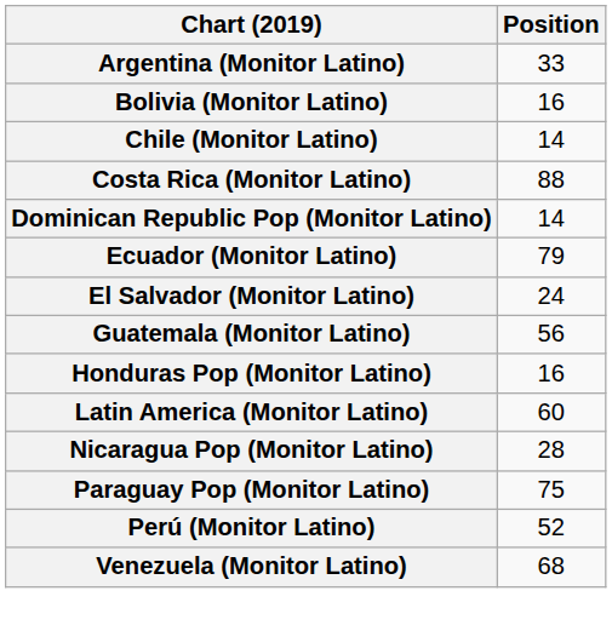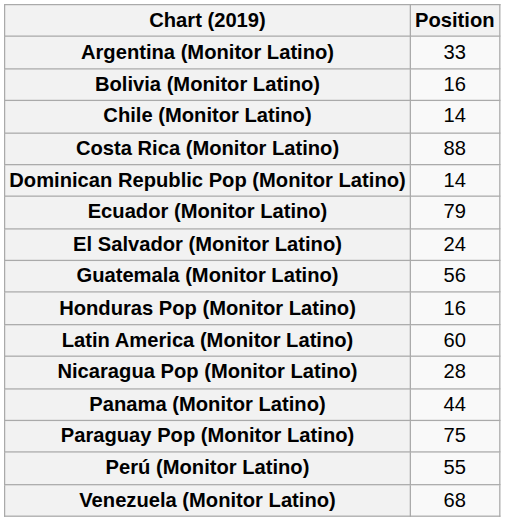+ row: Panama (Monitor Latino) | 44
Perú (Monitor Latino) | Position: 52 -> 55
